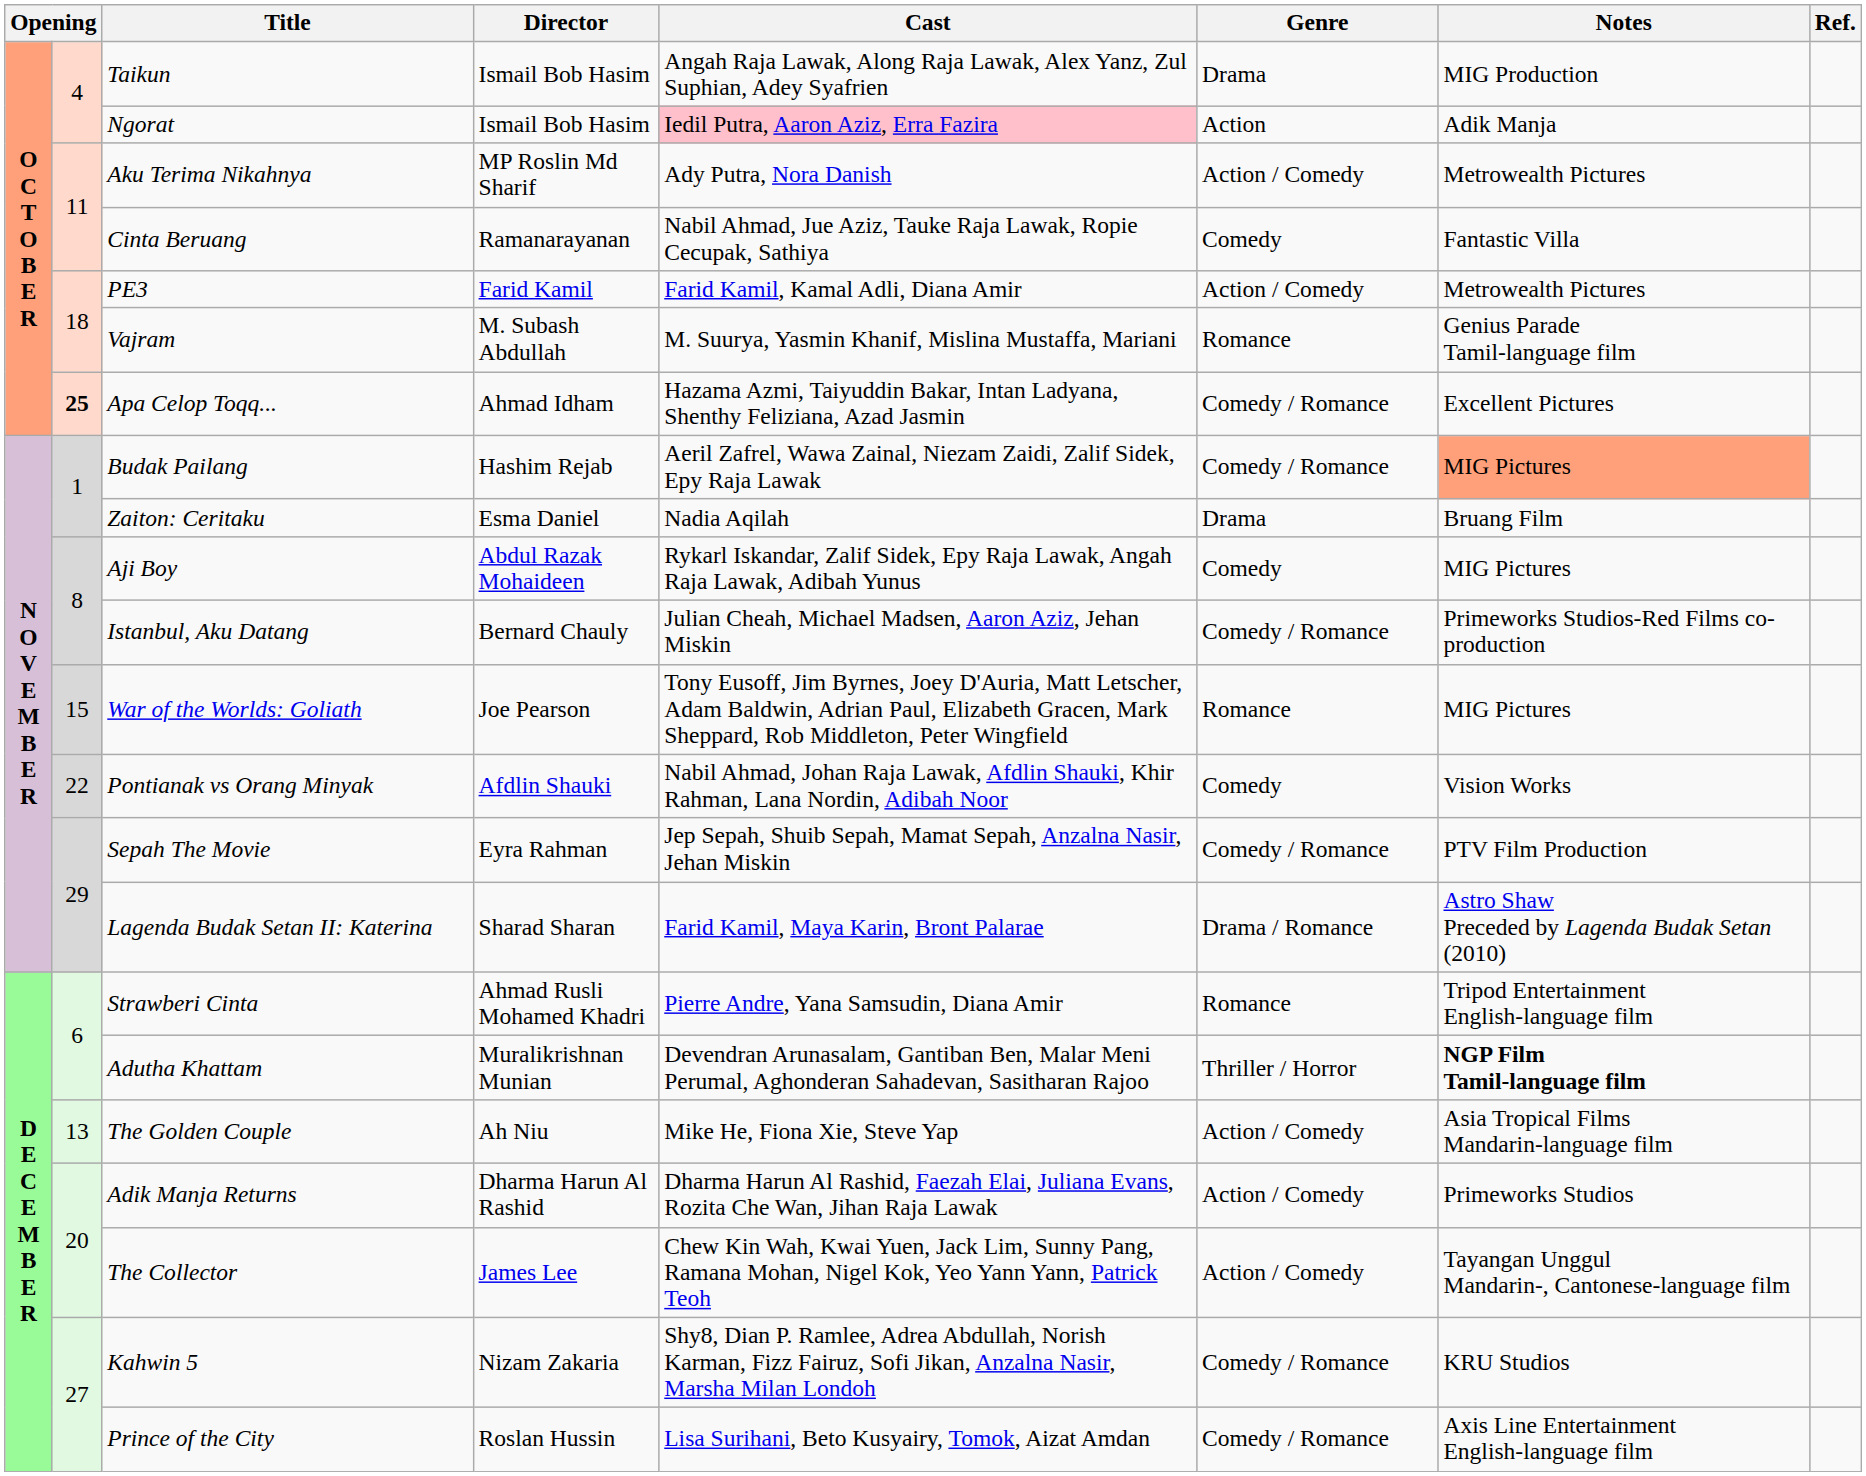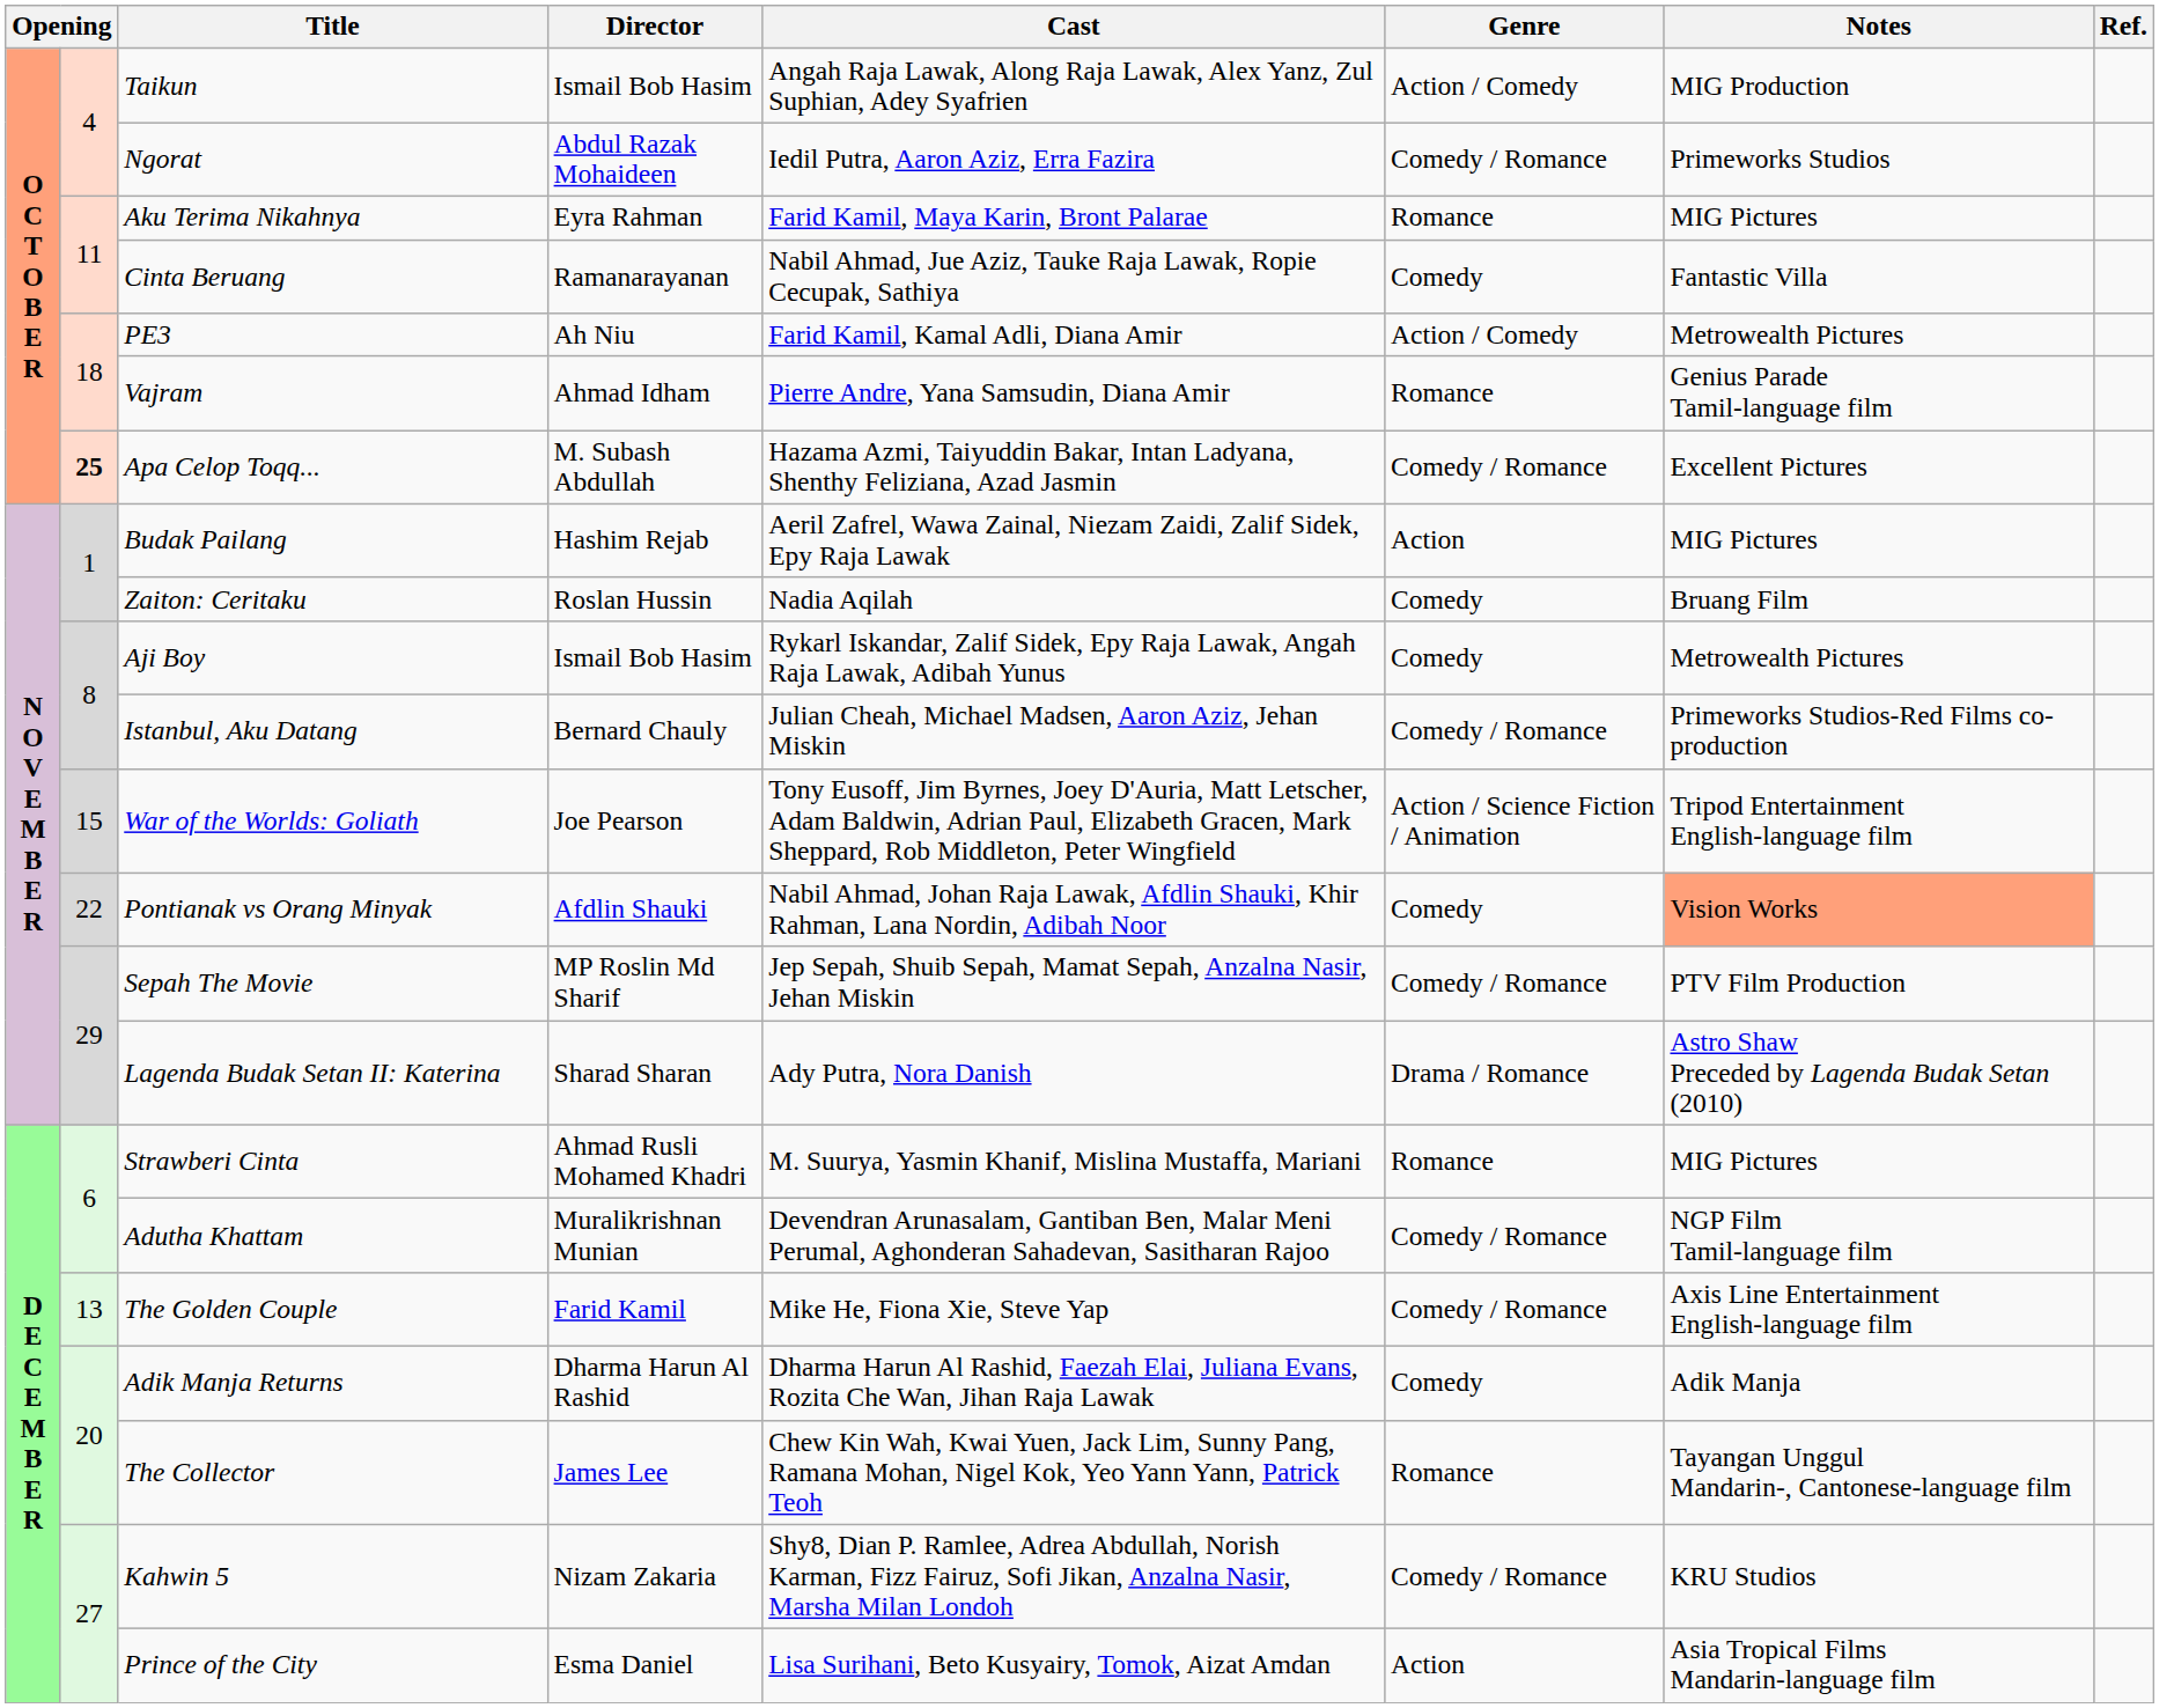Taikun | Genre: Drama -> Action / Comedy
Ngorat | Director: Ismail Bob Hasim -> Abdul Razak Mohaideen
Ngorat | Cast: pink background -> no background
Ngorat | Genre: Action -> Comedy / Romance
Ngorat | Notes: Adik Manja -> Primeworks Studios
Aku Terima Nikahnya | Director: MP Roslin Md Sharif -> Eyra Rahman
Aku Terima Nikahnya | Cast: Ady Putra, Nora Danish -> Farid Kamil, Maya Karin, Bront Palarae
Aku Terima Nikahnya | Genre: Action / Comedy -> Romance
Aku Terima Nikahnya | Notes: Metrowealth Pictures -> MIG Pictures
PE3 | Director: Farid Kamil -> Ah Niu
Vajram | Director: M. Subash Abdullah -> Ahmad Idham
Vajram | Cast: M. Suurya, Yasmin Khanif, Mislina Mustaffa, Mariani -> Pierre Andre, Yana Samsudin, Diana Amir
Apa Celop Toqq... | Director: Ahmad Idham -> M. Subash Abdullah
Budak Pailang | Genre: Comedy / Romance -> Action
Budak Pailang | Notes: lightsalmon background -> no background
Zaiton: Ceritaku | Director: Esma Daniel -> Roslan Hussin
Zaiton: Ceritaku | Genre: Drama -> Comedy
Aji Boy | Director: Abdul Razak Mohaideen -> Ismail Bob Hasim
Aji Boy | Notes: MIG Pictures -> Metrowealth Pictures
War of the Worlds: Goliath | Genre: Romance -> Action / Science Fiction / Animation
War of the Worlds: Goliath | Notes: MIG Pictures -> Tripod Entertainment English-language film
Pontianak vs Orang Minyak | Notes: no background -> lightsalmon background
Sepah The Movie | Director: Eyra Rahman -> MP Roslin Md Sharif
Lagenda Budak Setan II: Katerina | Cast: Farid Kamil, Maya Karin, Bront Palarae -> Ady Putra, Nora Danish
Strawberi Cinta | Cast: Pierre Andre, Yana Samsudin, Diana Amir -> M. Suurya, Yasmin Khanif, Mislina Mustaffa, Mariani
Strawberi Cinta | Notes: Tripod Entertainment English-language film -> MIG Pictures
Adutha Khattam | Genre: Thriller / Horror -> Comedy / Romance
Adutha Khattam | Notes: bold -> normal
The Golden Couple | Director: Ah Niu -> Farid Kamil
The Golden Couple | Genre: Action / Comedy -> Comedy / Romance
The Golden Couple | Notes: Asia Tropical Films Mandarin-language film -> Axis Line Entertainment English-language film
Adik Manja Returns | Genre: Action / Comedy -> Comedy
Adik Manja Returns | Notes: Primeworks Studios -> Adik Manja
The Collector | Genre: Action / Comedy -> Romance
Prince of the City | Director: Roslan Hussin -> Esma Daniel
Prince of the City | Genre: Comedy / Romance -> Action
Prince of the City | Notes: Axis Line Entertainment English-language film -> Asia Tropical Films Mandarin-language film
